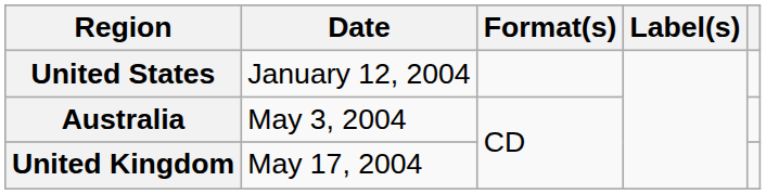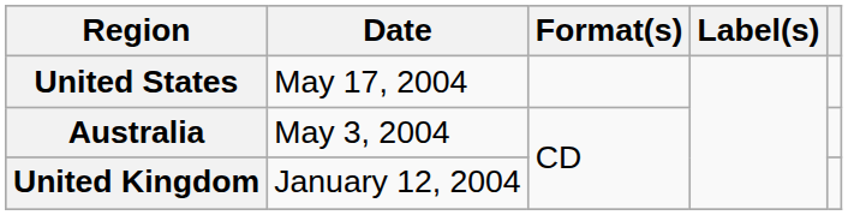United States | Date: January 12, 2004 -> May 17, 2004
United Kingdom | Date: May 17, 2004 -> January 12, 2004
